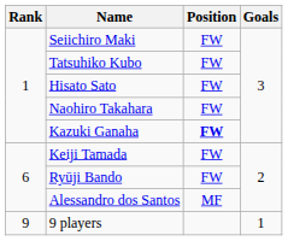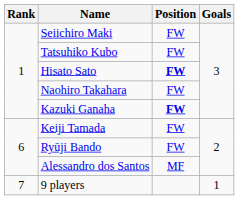Hisato Sato | Position: normal -> bold
9 players | Rank: 9 -> 7
